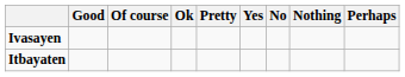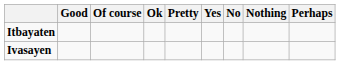rows swapped: Ivasayen <-> Itbayaten
